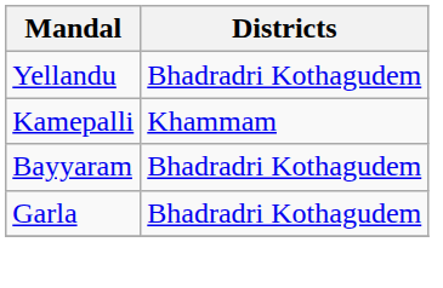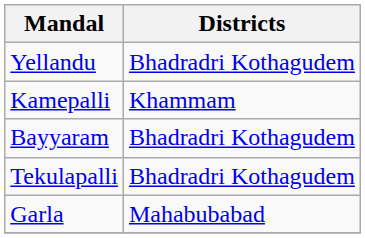+ row: Tekulapalli | Bhadradri Kothagudem
Garla | Districts: Bhadradri Kothagudem -> Mahabubabad
